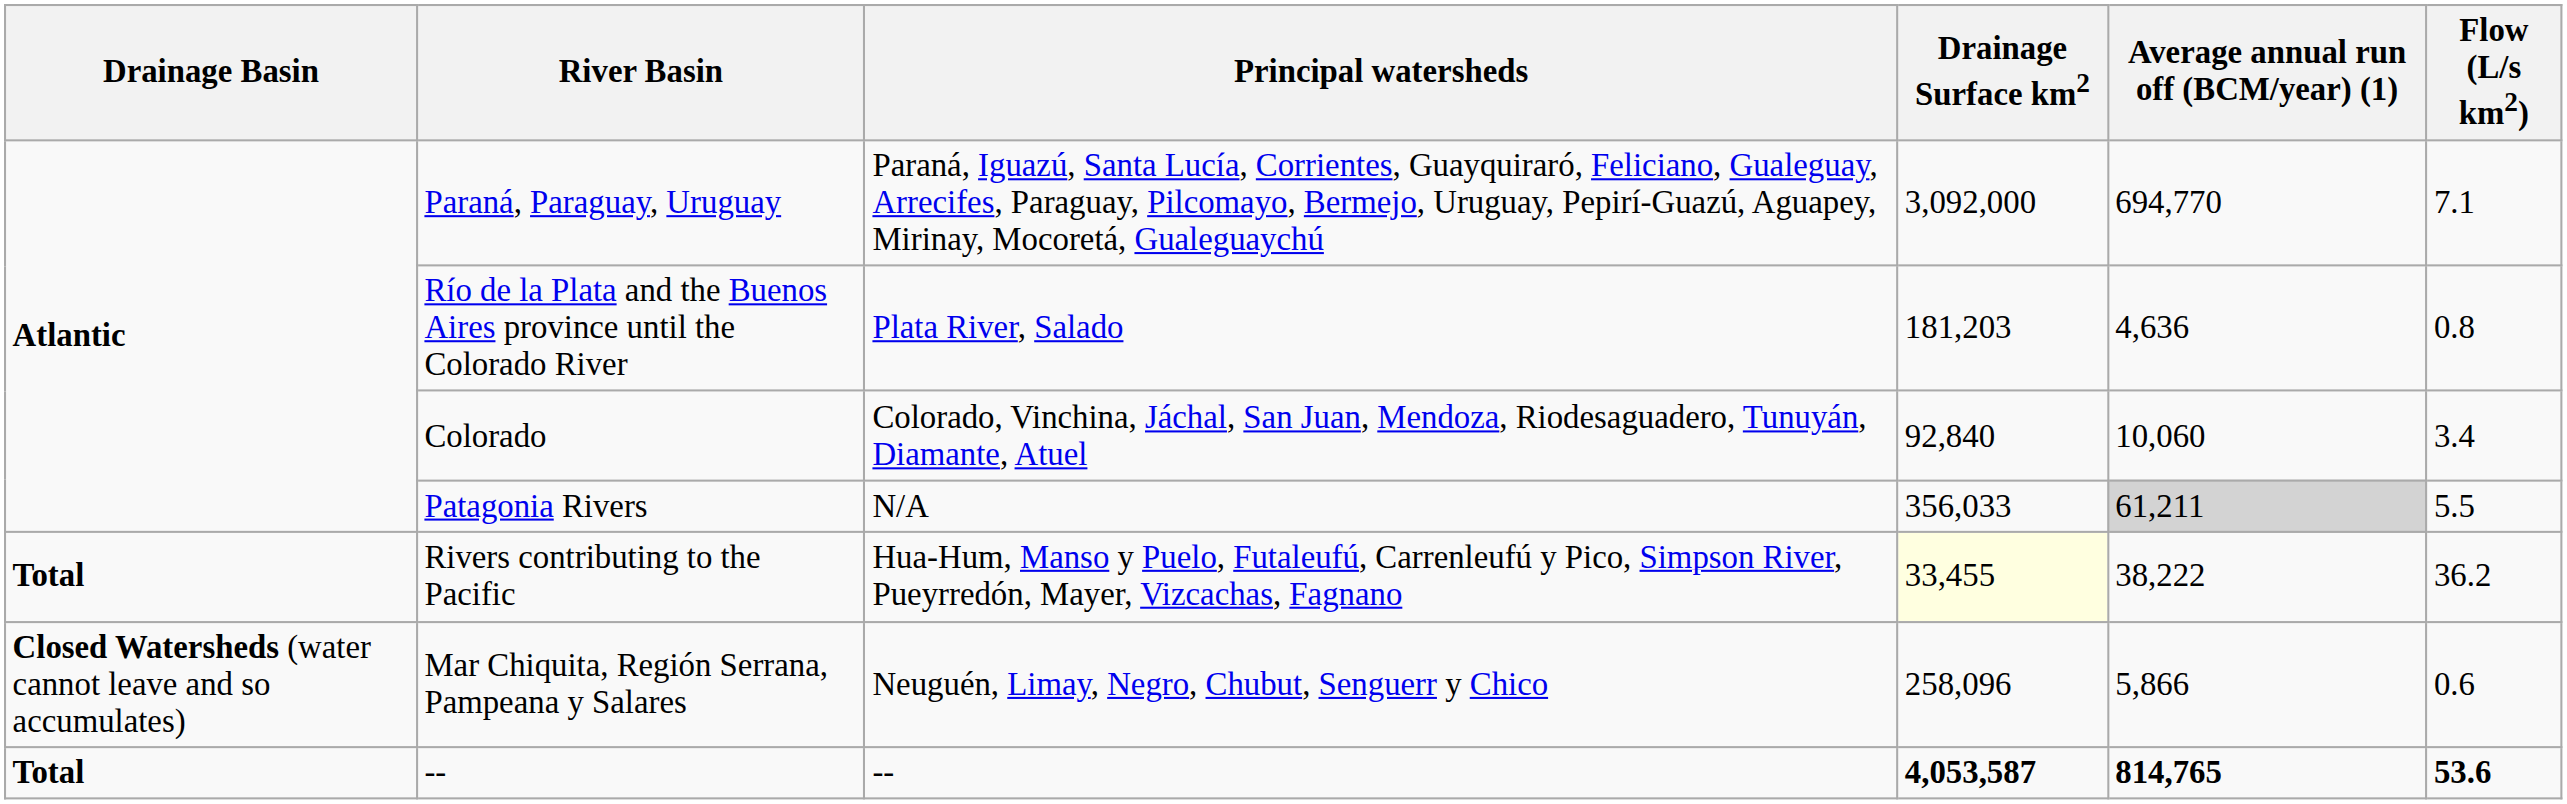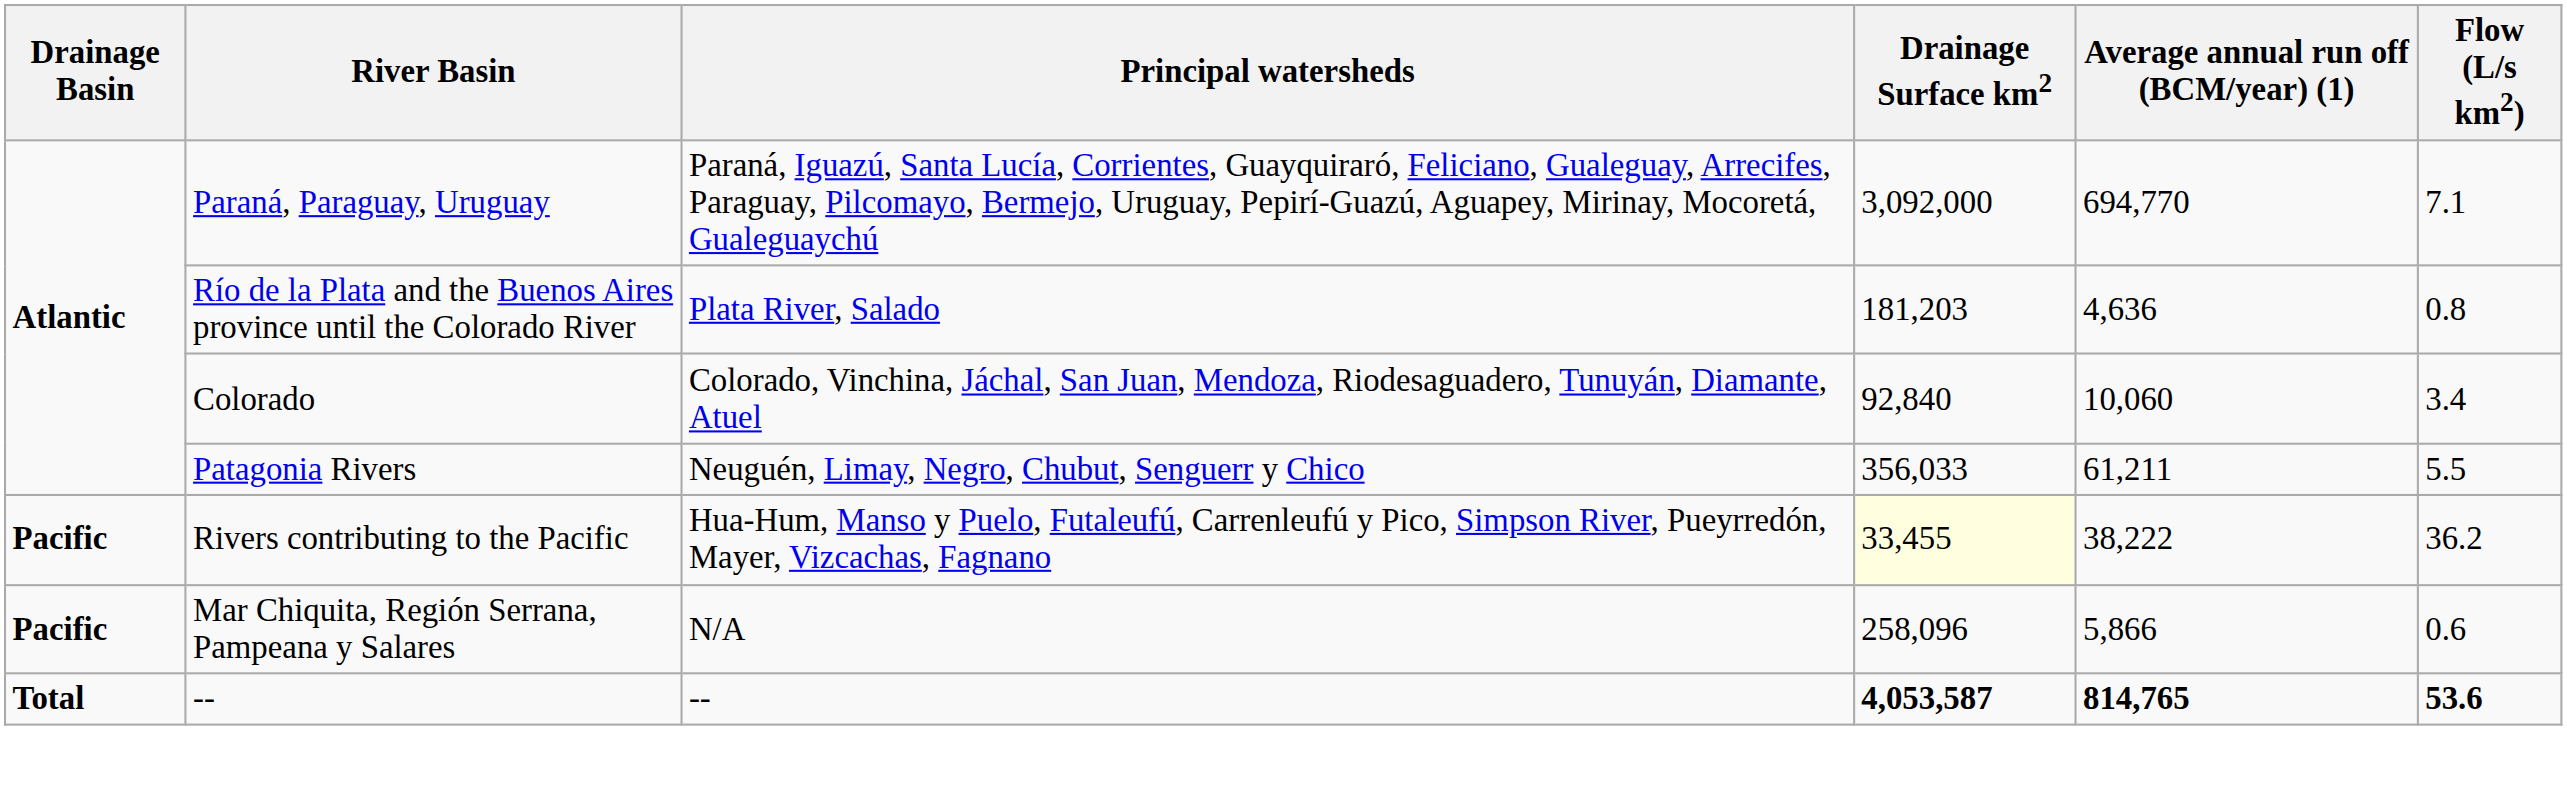Patagonia Rivers | Principal watersheds: N/A -> Neuguén, Limay, Negro, Chubut, Senguerr y Chico
Patagonia Rivers | Average annual run off (BCM/year) (1): lightgrey background -> no background
Rivers contributing to the Pacific | Drainage Basin: Total -> Pacific
Mar Chiquita, Región Serrana, Pampeana y Salares | Drainage Basin: Closed Watersheds (water cannot leave and so accumulates) -> Pacific
Mar Chiquita, Región Serrana, Pampeana y Salares | Principal watersheds: Neuguén, Limay, Negro, Chubut, Senguerr y Chico -> N/A
